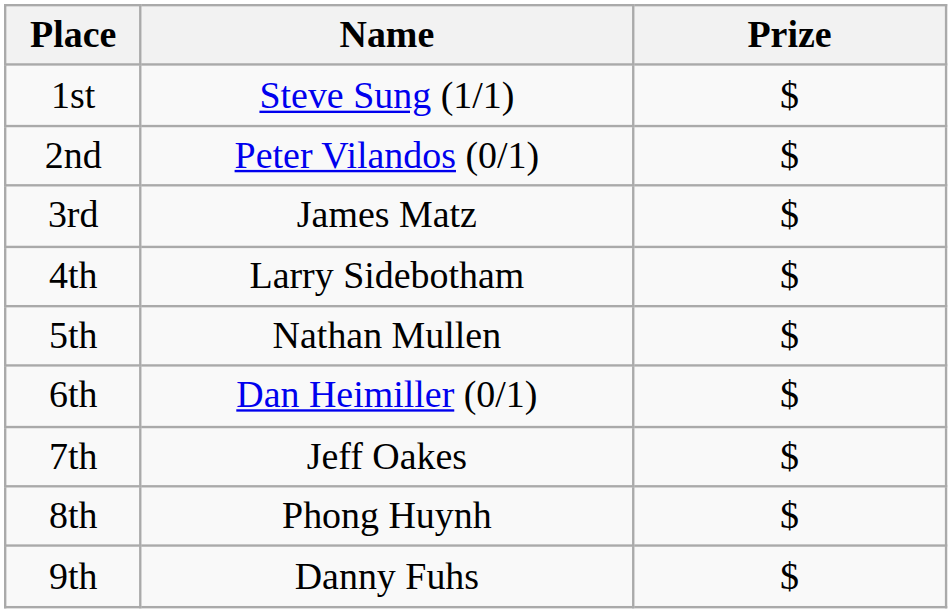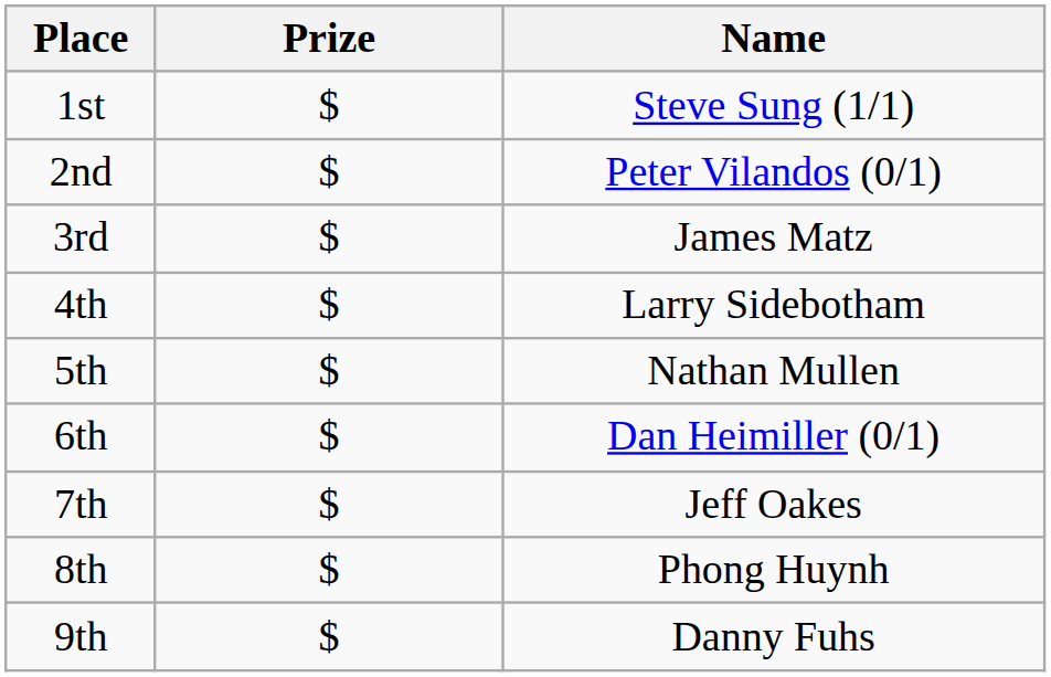columns swapped: Name <-> Prize
